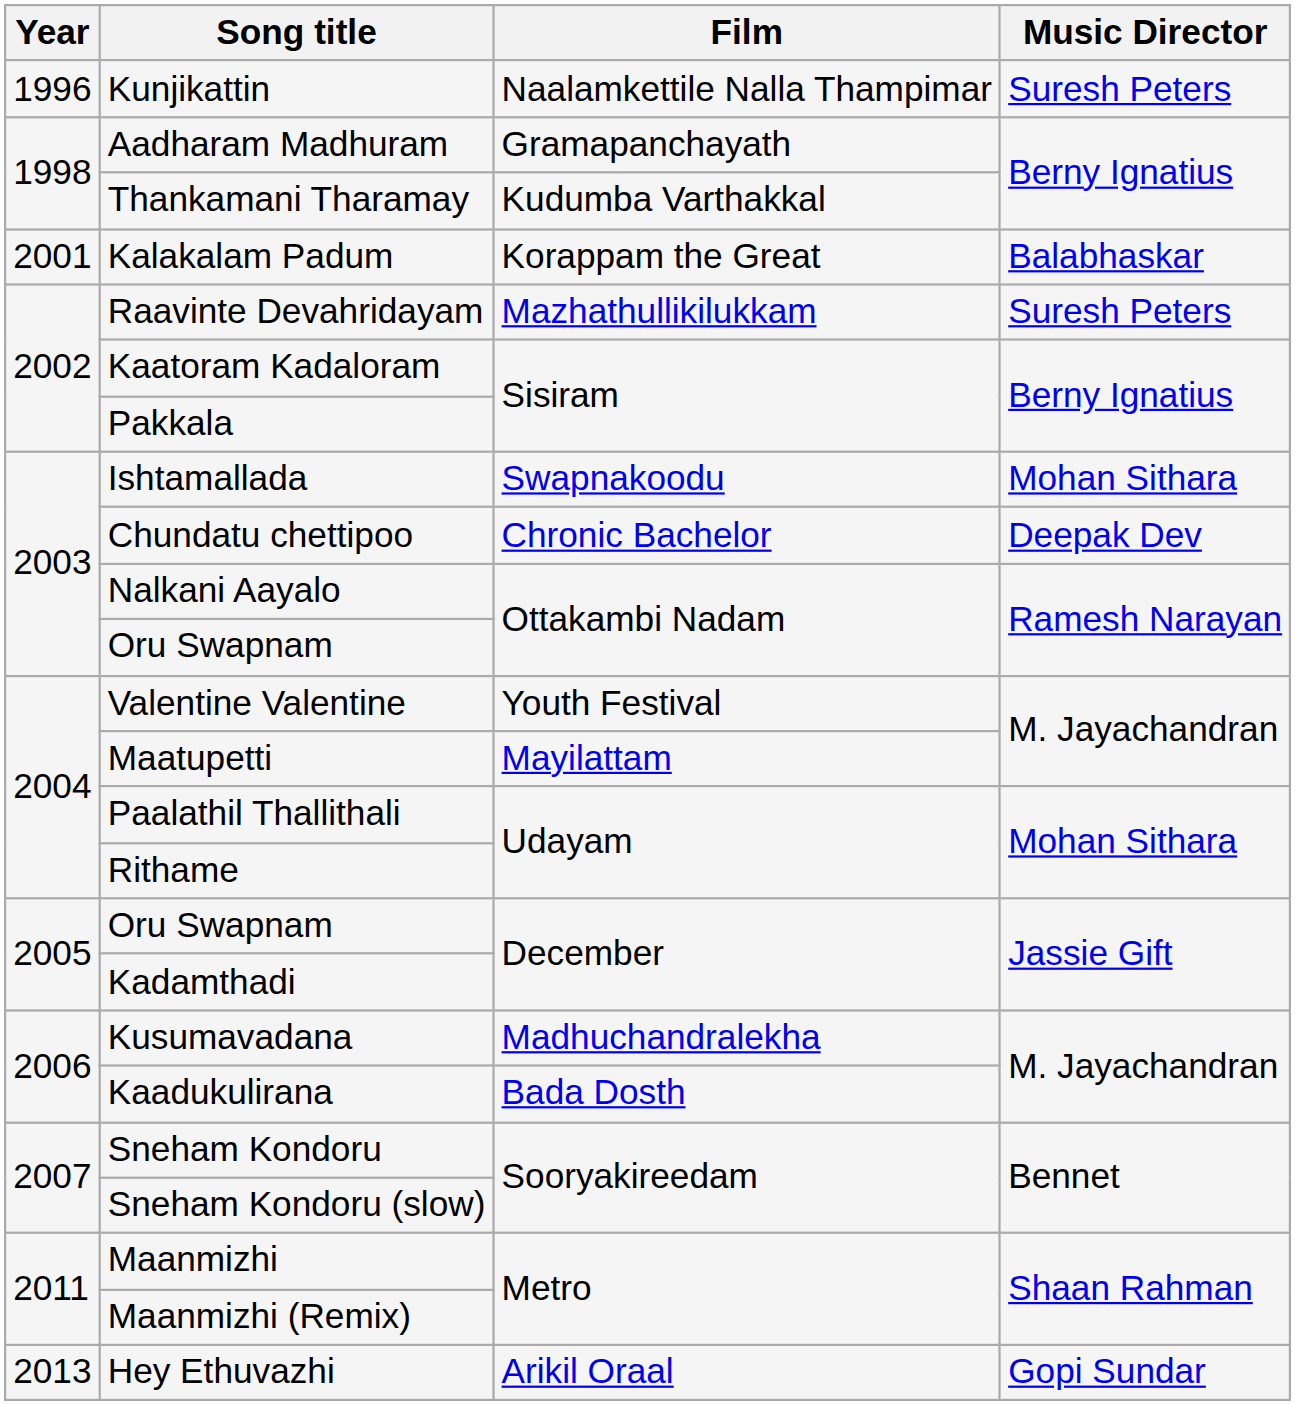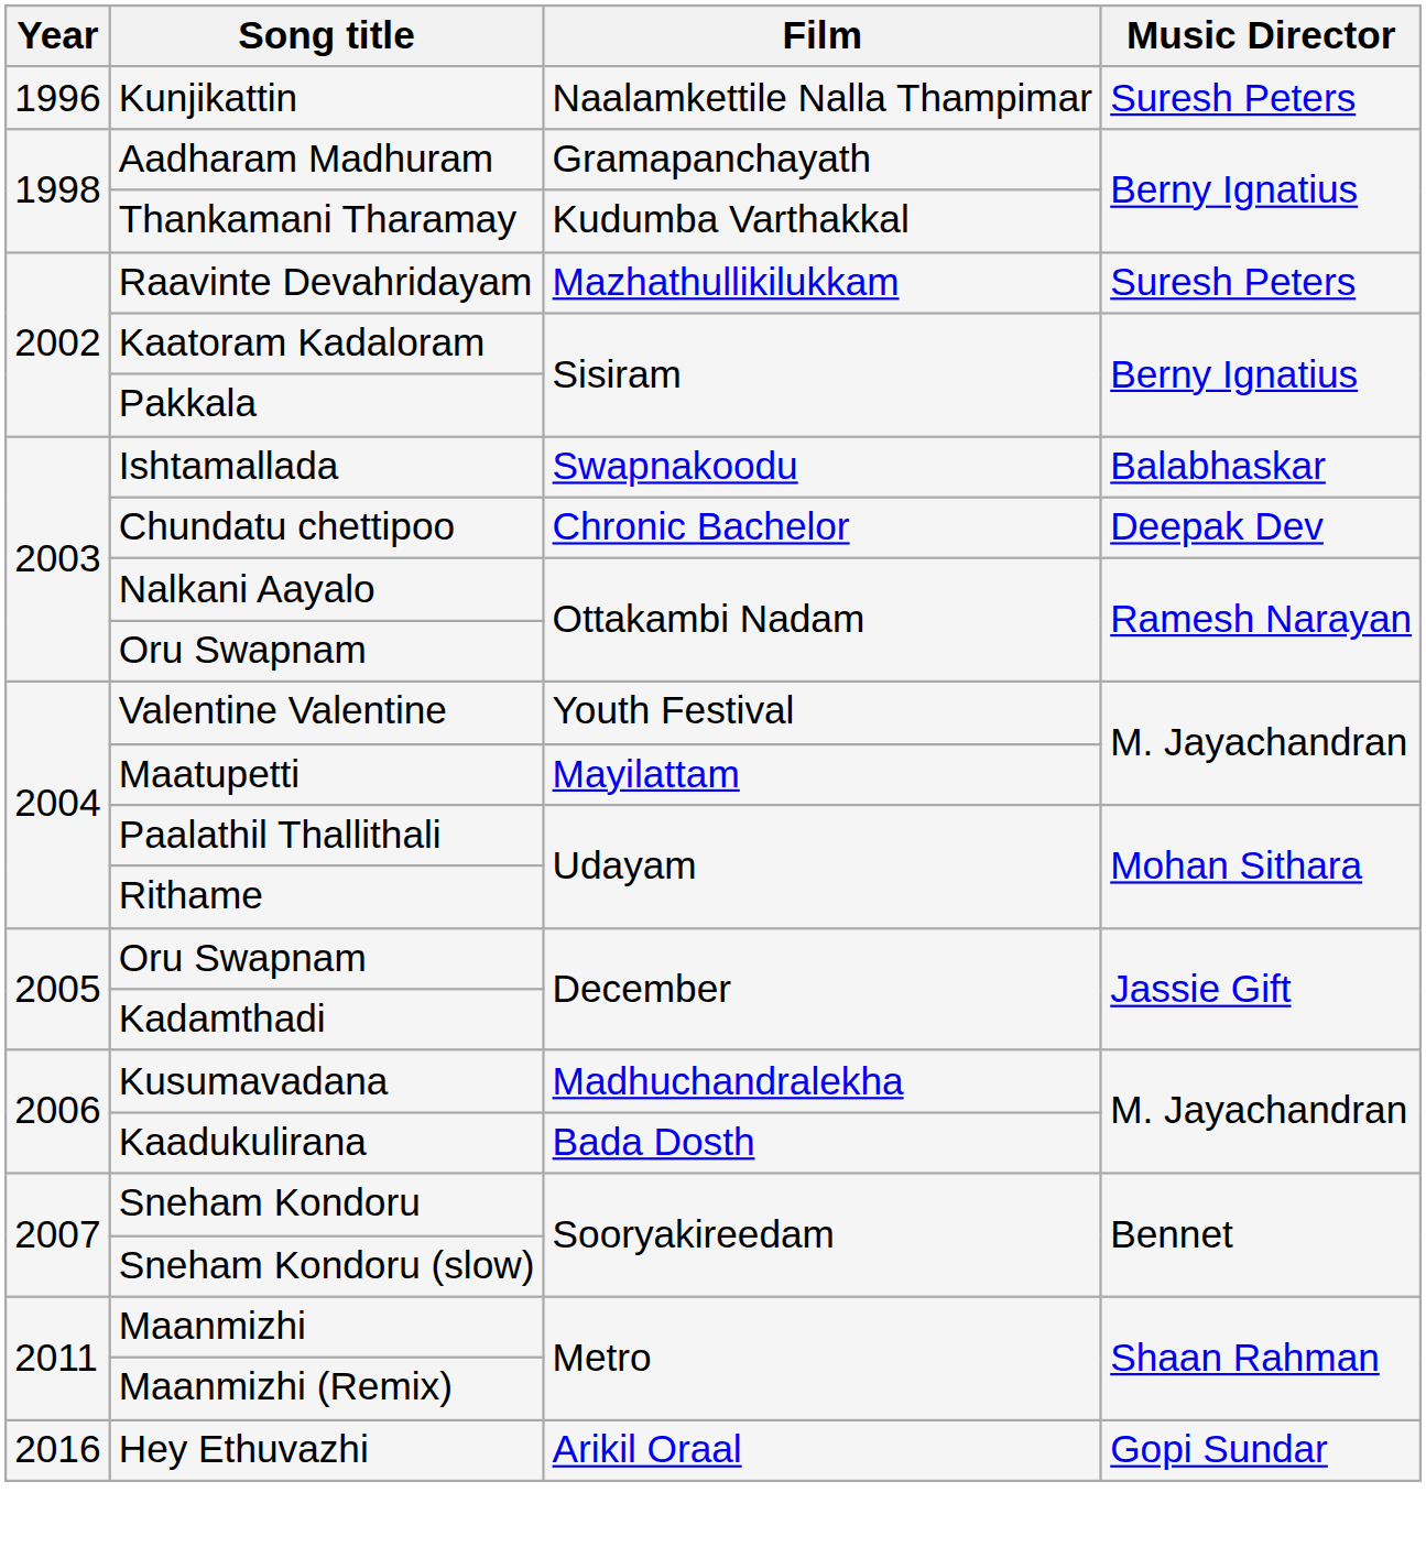- row: 2001 | Kalakalam Padum | Korappam the Great | Balabhaskar
Ishtamallada | Music Director: Mohan Sithara -> Balabhaskar
Hey Ethuvazhi | Year: 2013 -> 2016
